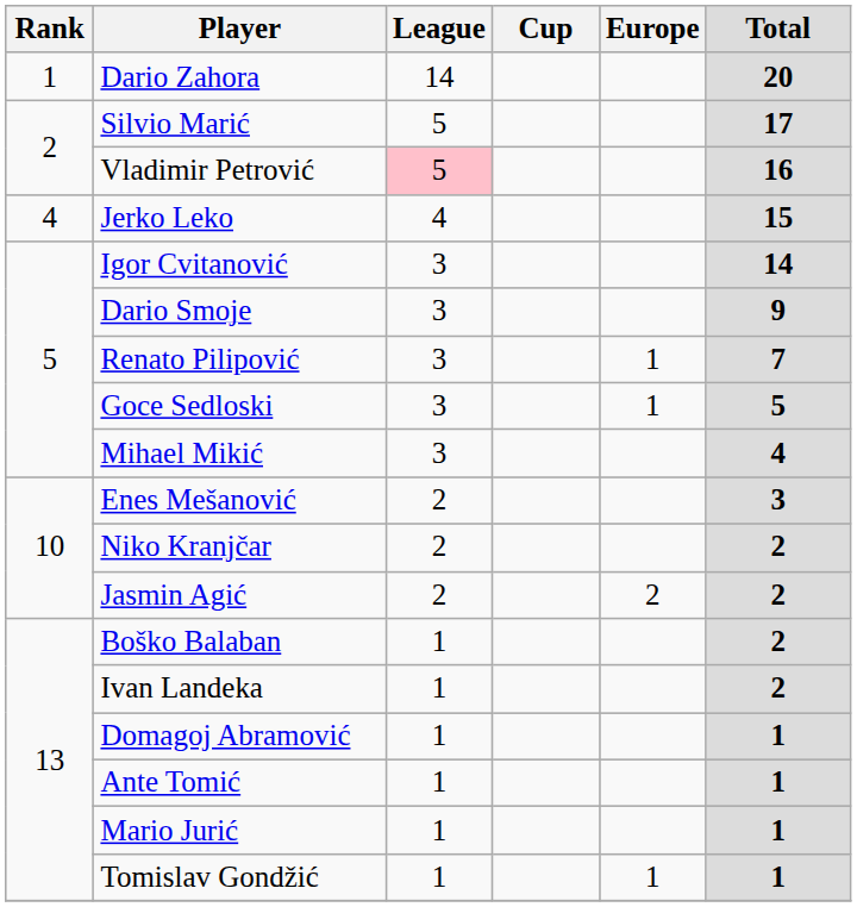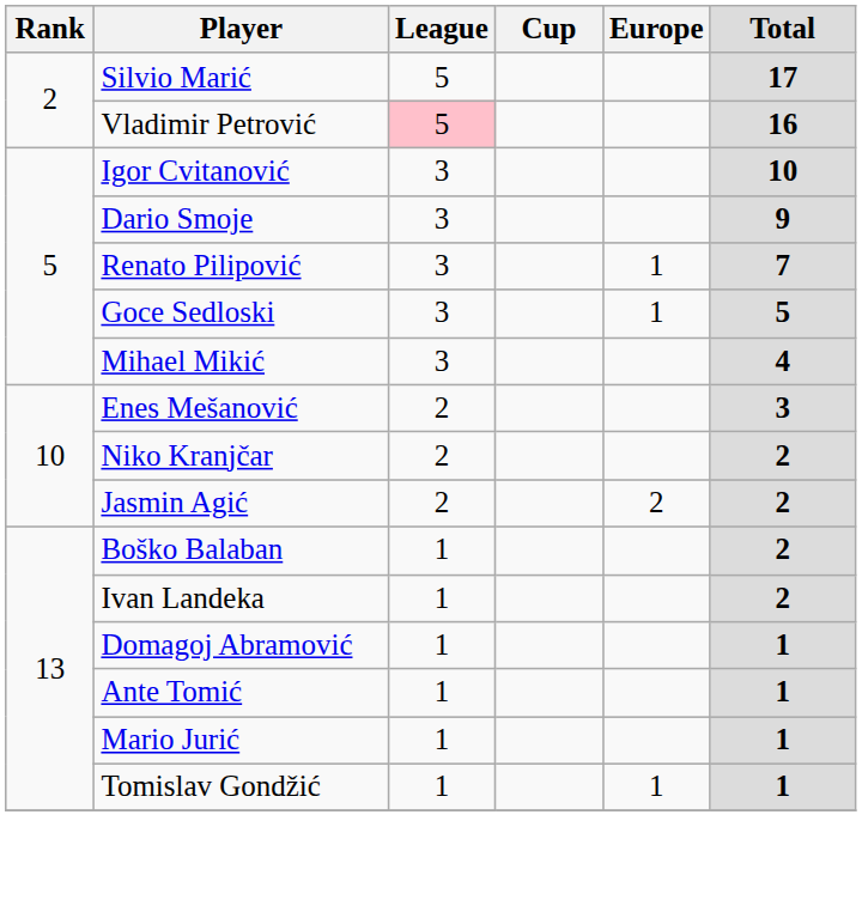- row: 1 | Dario Zahora | 14 | 20
- row: 4 | Jerko Leko | 4 | 15
Igor Cvitanović | Total: 14 -> 10
